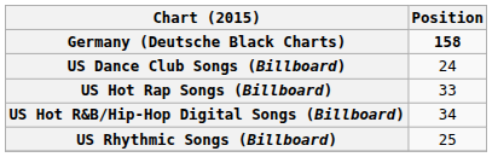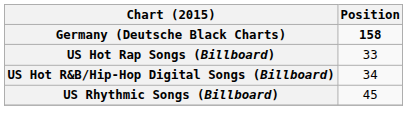- row: US Dance Club Songs (Billboard) | 24
US Rhythmic Songs (Billboard) | Position: 25 -> 45
